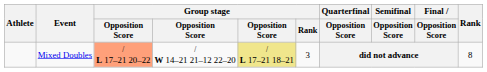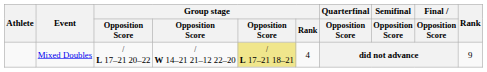Mixed Doubles | column 3: lightsalmon background -> no background
Mixed Doubles | Group stage / Rank: 3 -> 4
Mixed Doubles | Rank: 8 -> 9
